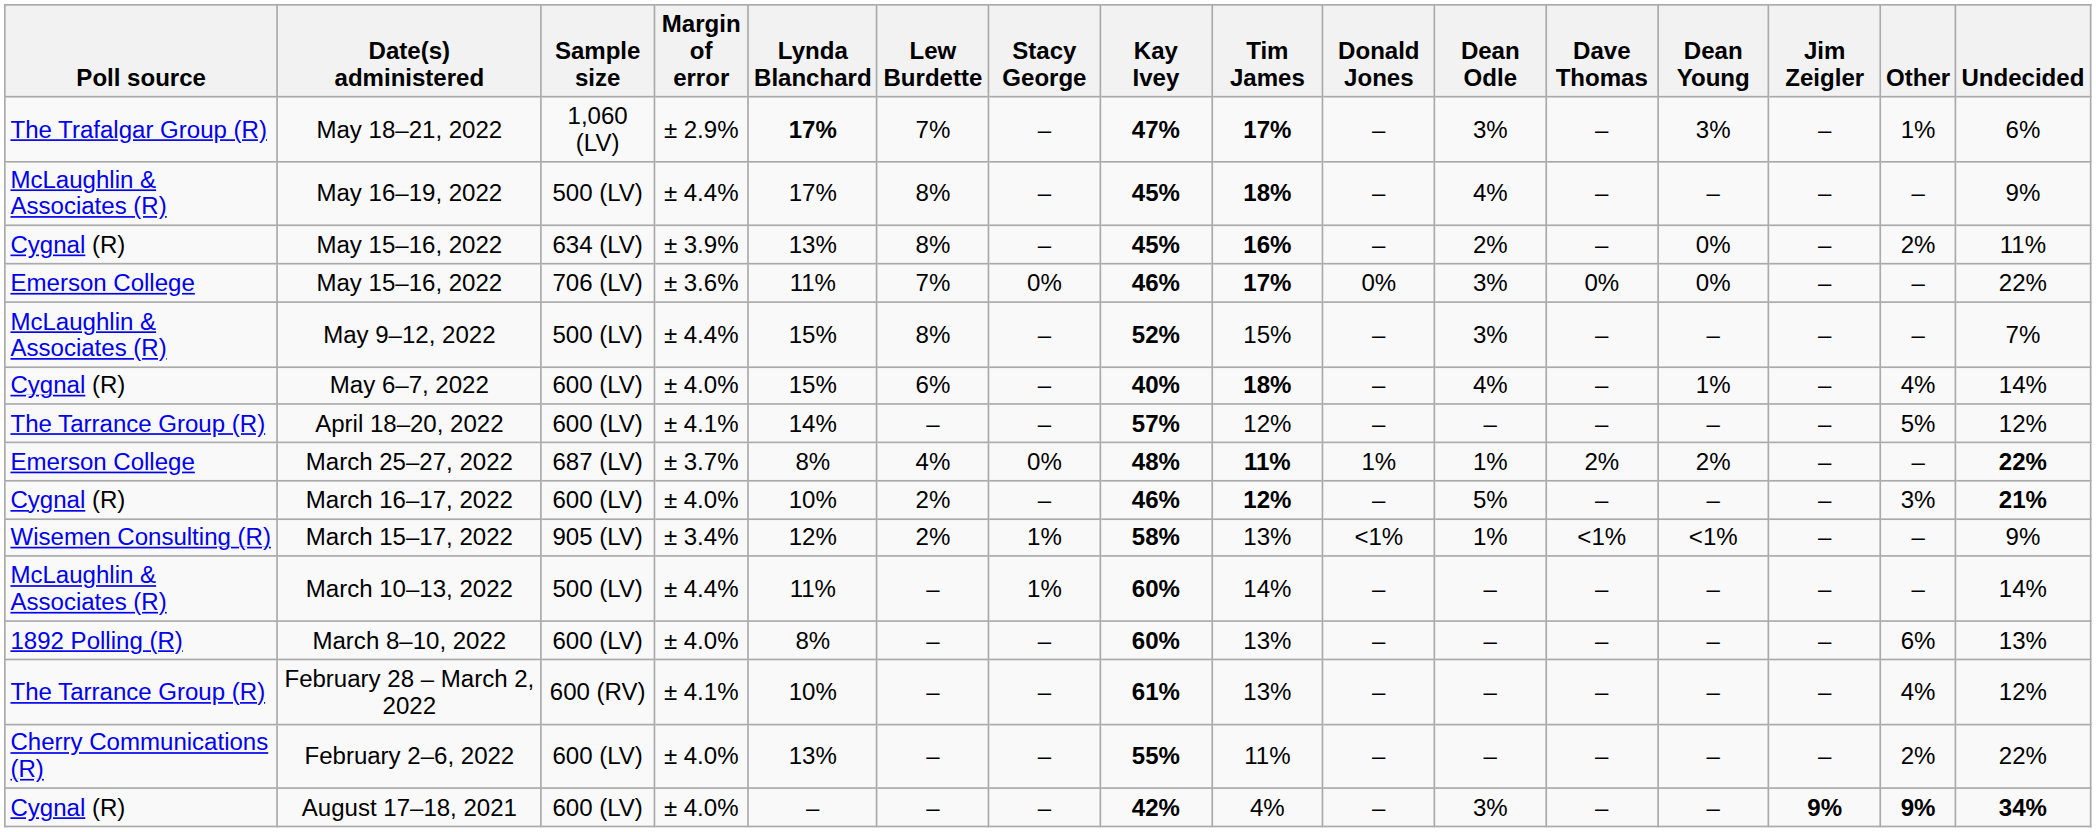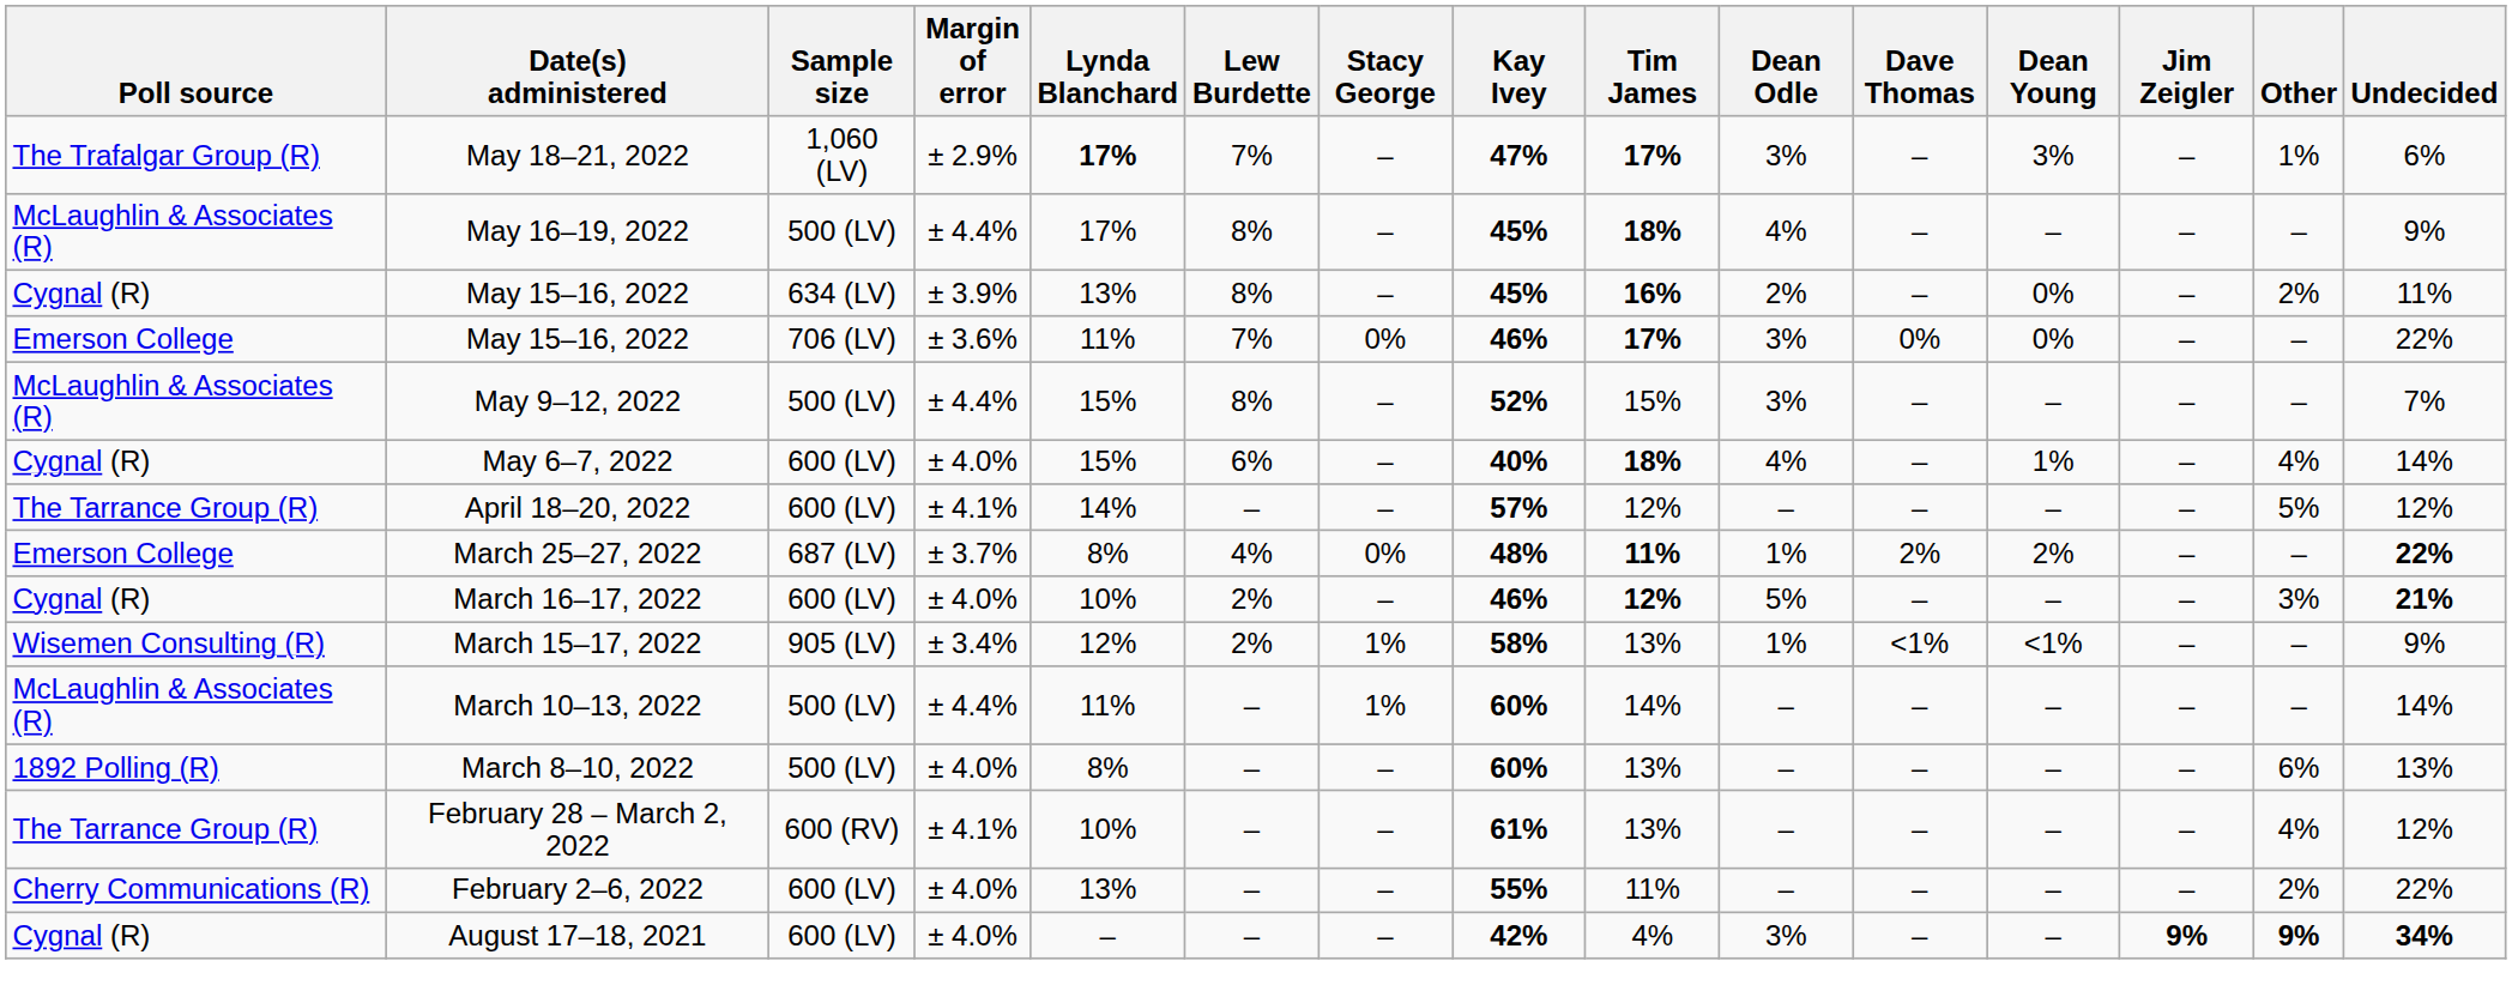- column: Donald Jones | – | – | – | 0% | – | – | – | 1% | – | <1% | – | – | – | – | –
March 8–10, 2022 | Sample size: 600 (LV) -> 500 (LV)
